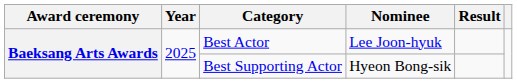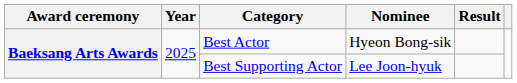Best Actor | Nominee: Lee Joon-hyuk -> Hyeon Bong-sik
Best Supporting Actor | Nominee: Hyeon Bong-sik -> Lee Joon-hyuk
